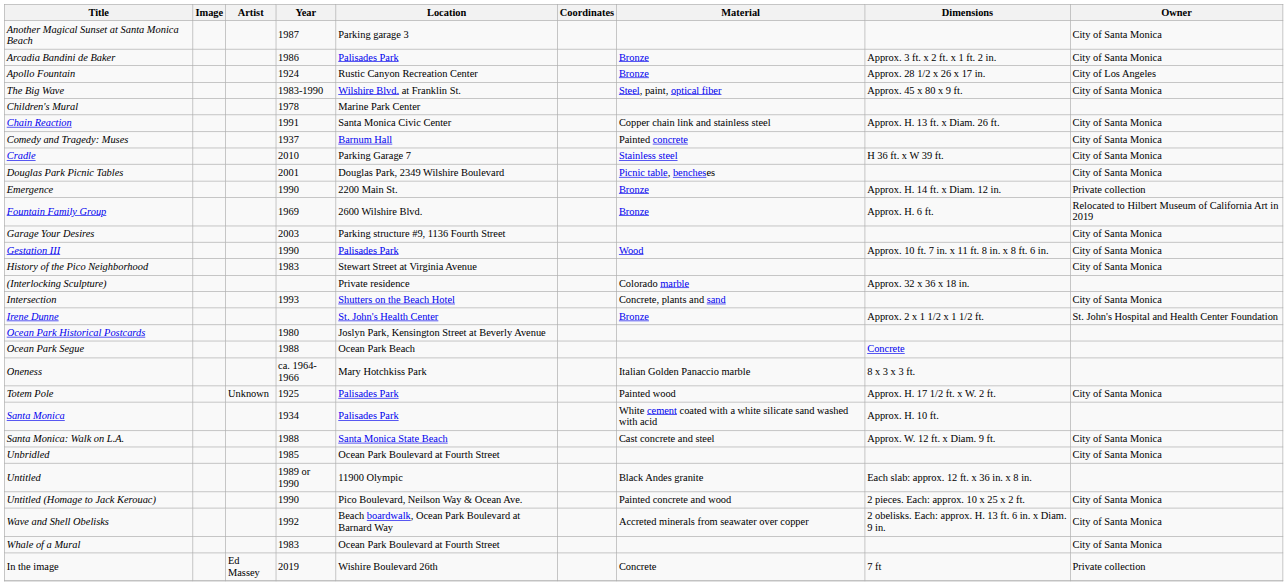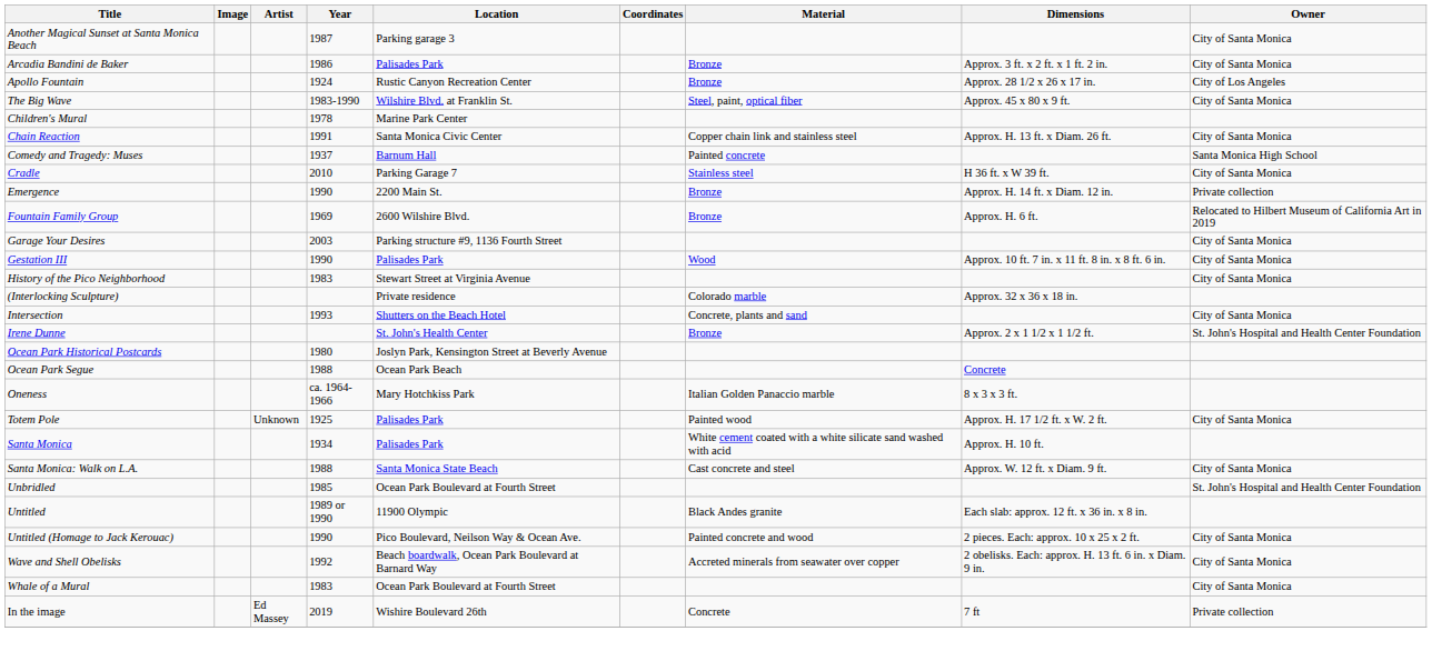Comedy and Tragedy: Muses | Owner: City of Santa Monica -> Santa Monica High School
- row: Douglas Park Picnic Tables | 2001 | Douglas Park, 2349 Wilshire Boulevard | Picnic table, bencheses | City of Santa Monica
Unbridled | Owner: City of Santa Monica -> St. John's Hospital and Health Center Foundation
